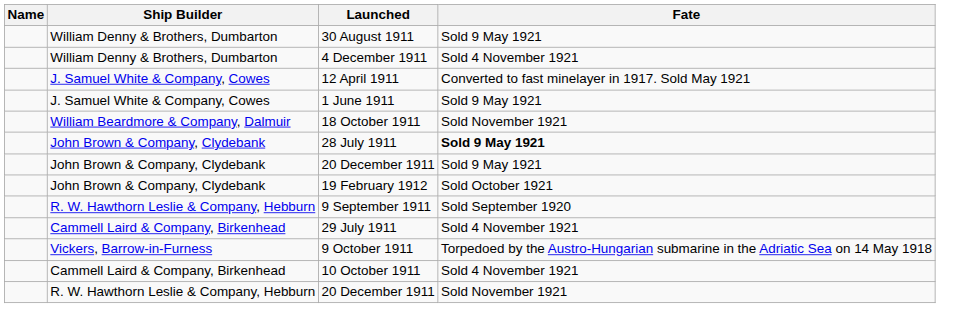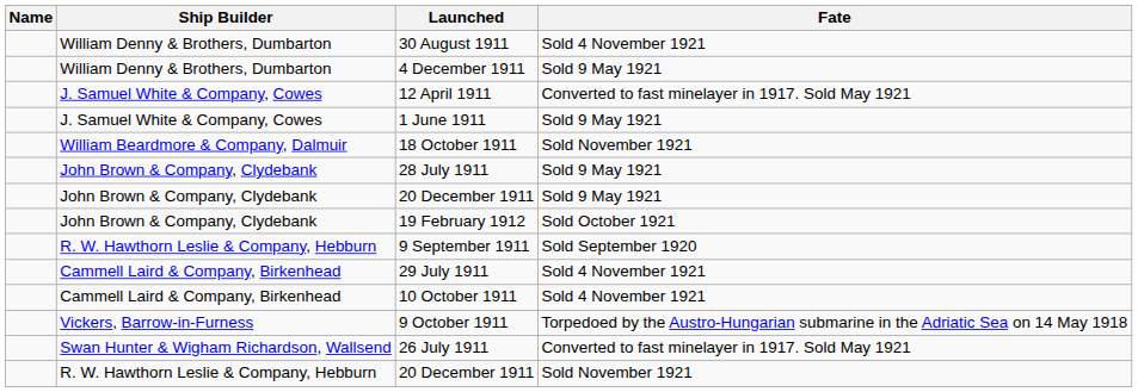30 August 1911 | Fate: Sold 9 May 1921 -> Sold 4 November 1921
4 December 1911 | Fate: Sold 4 November 1921 -> Sold 9 May 1921
28 July 1911 | Fate: bold -> normal
rows swapped: 10 October 1911 <-> 9 October 1911
+ row: Swan Hunter & Wigham Richardson, Wallsend | 26 July 1911 | Converted to fast minelayer in 1917. Sold May 1921
